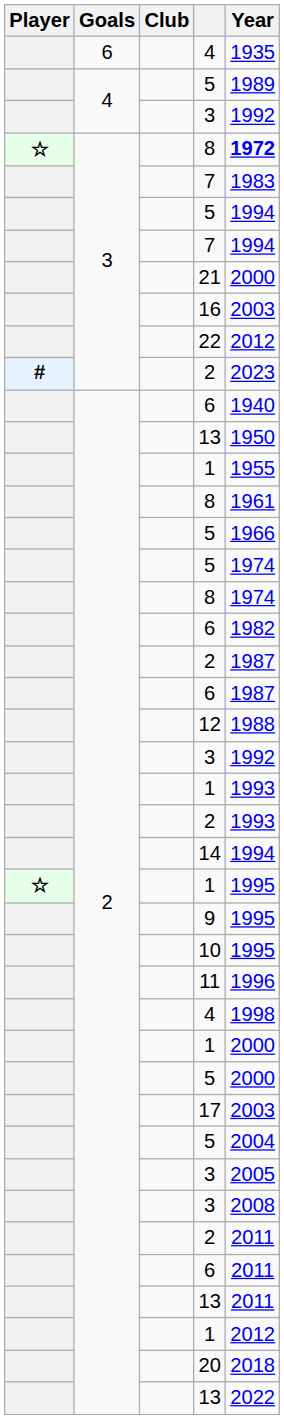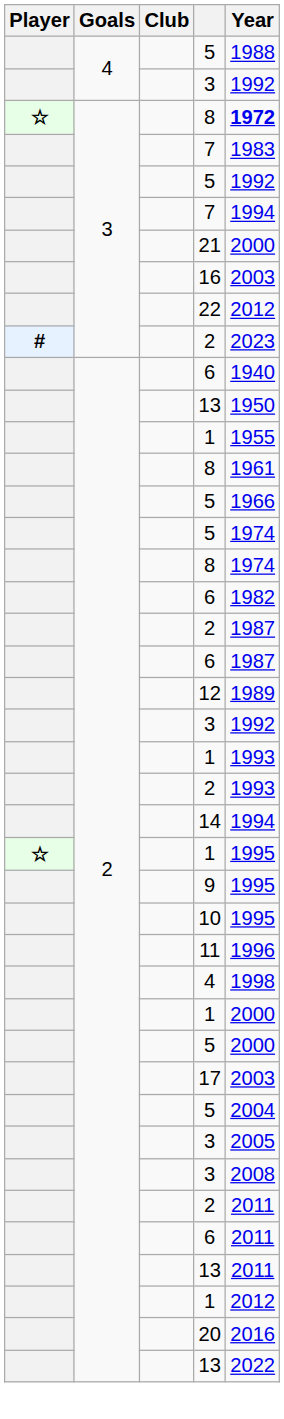- row: 6 | 4 | 1935
4 / 5 | Year: 1989 -> 1988
3 / 5 | Year: 1994 -> 1992
12 | Year: 1988 -> 1989
20 | Year: 2018 -> 2016
